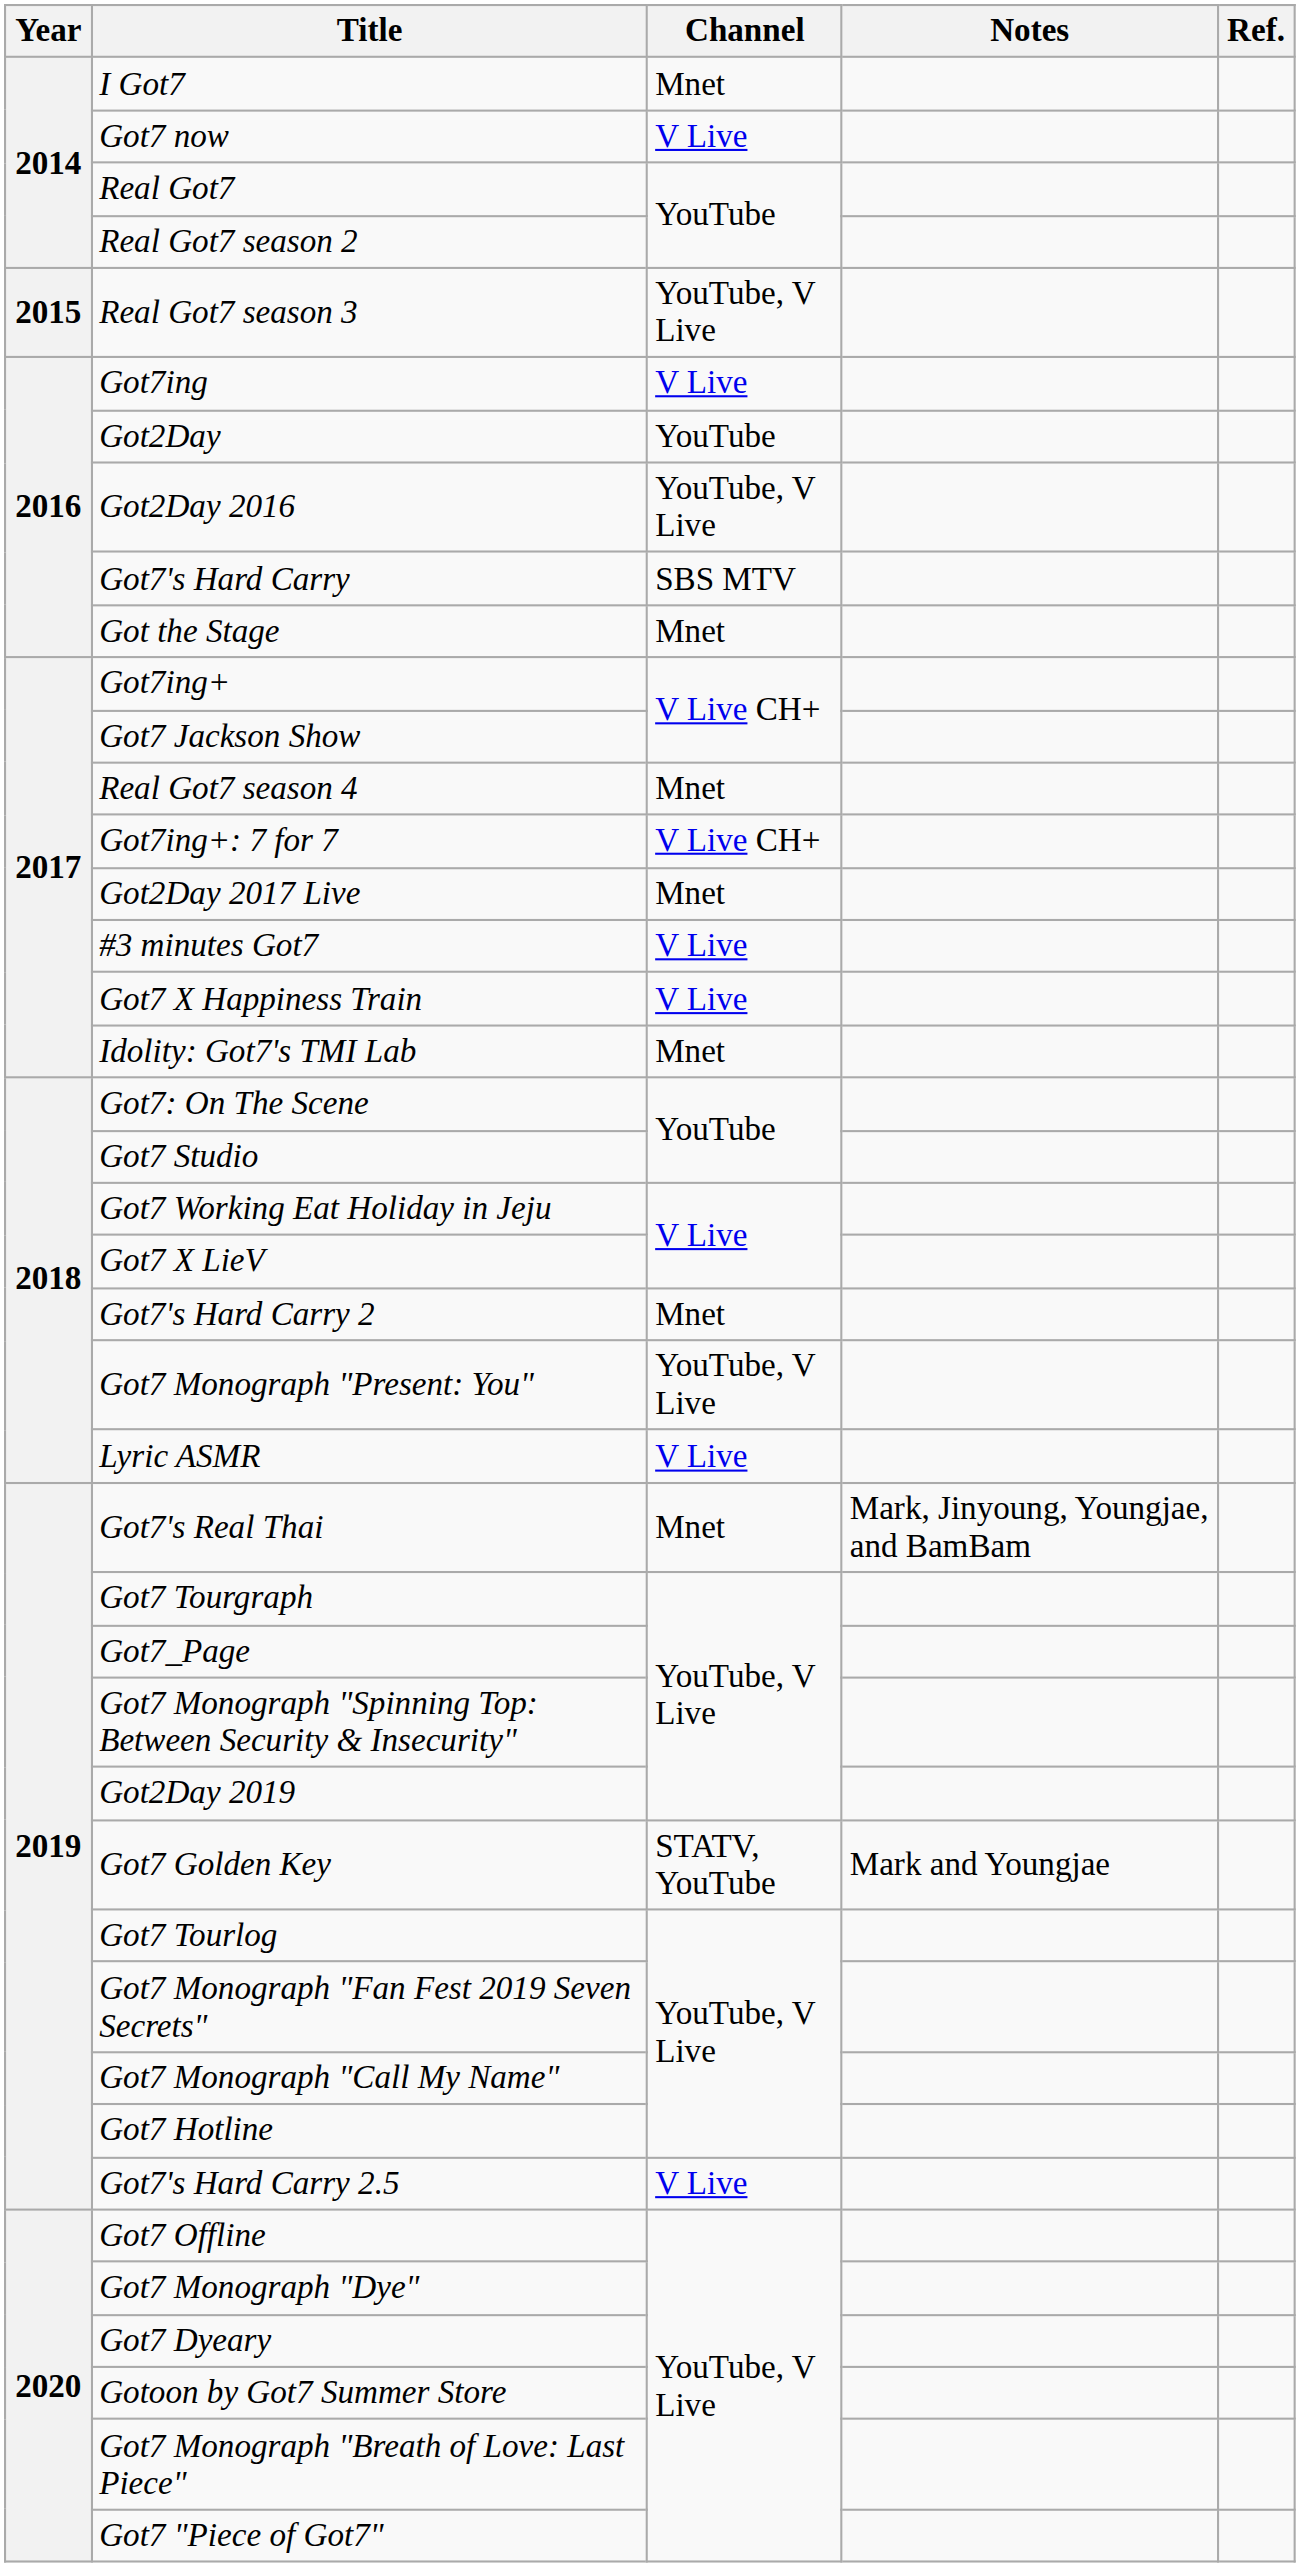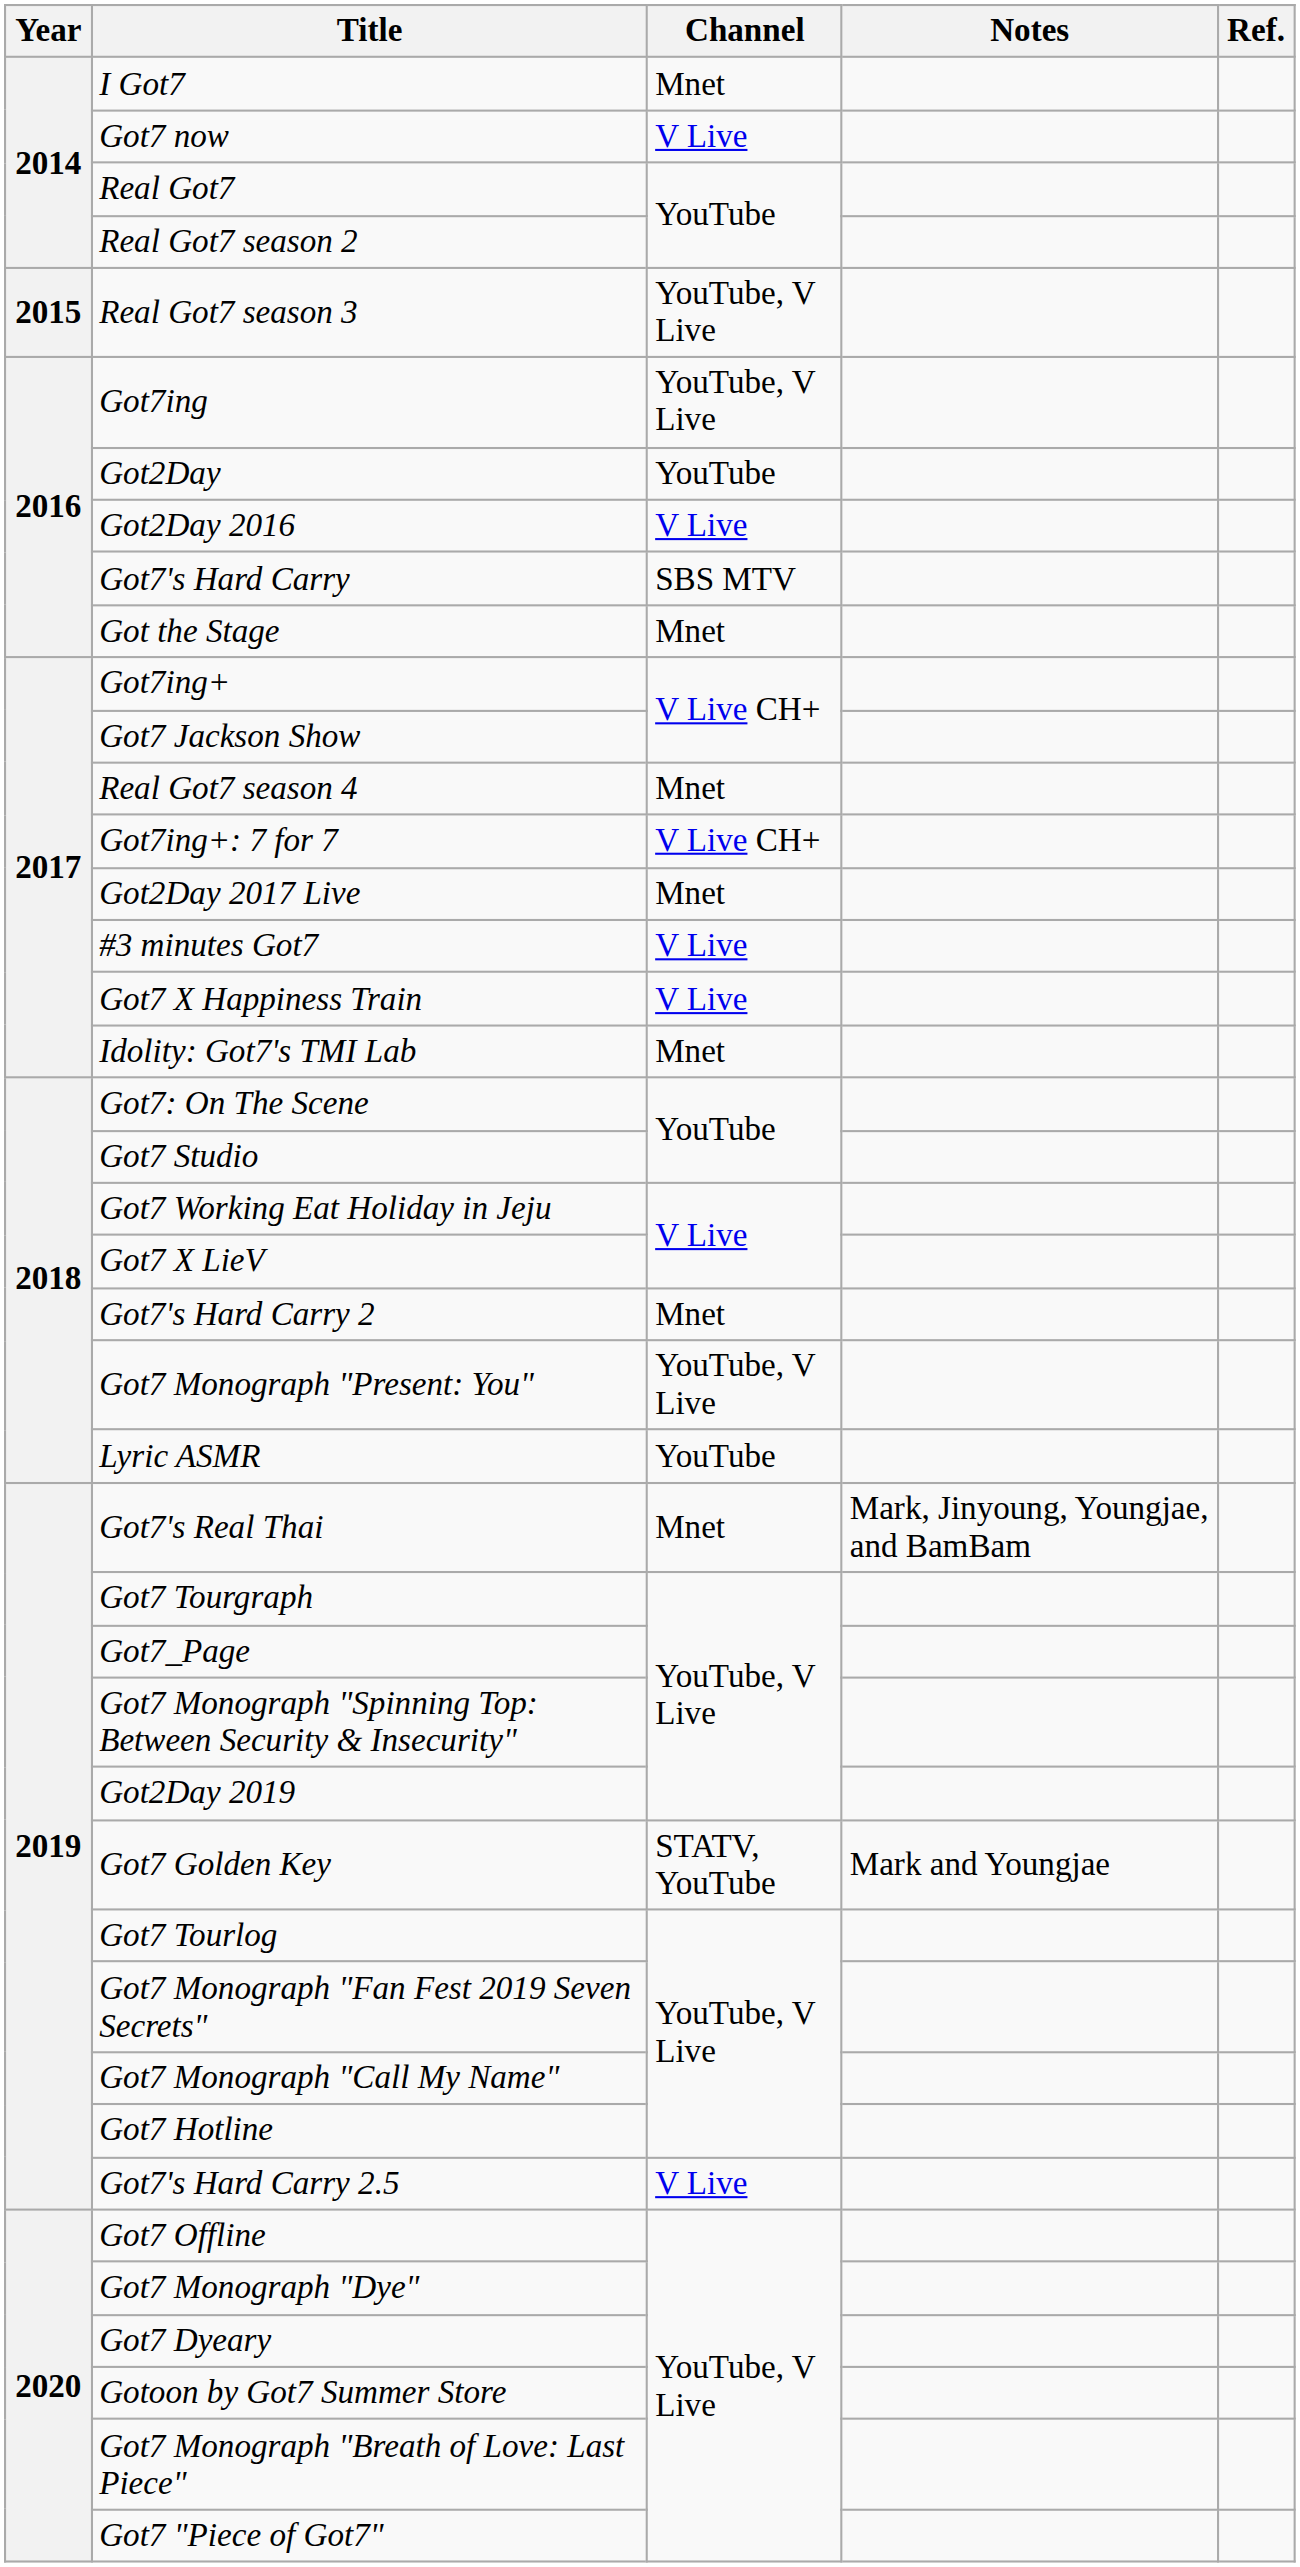Got7ing | Channel: V Live -> YouTube, V Live
Got2Day 2016 | Channel: YouTube, V Live -> V Live
Lyric ASMR | Channel: V Live -> YouTube
